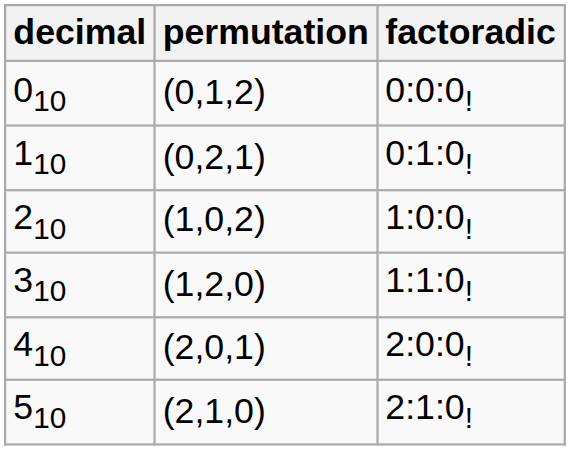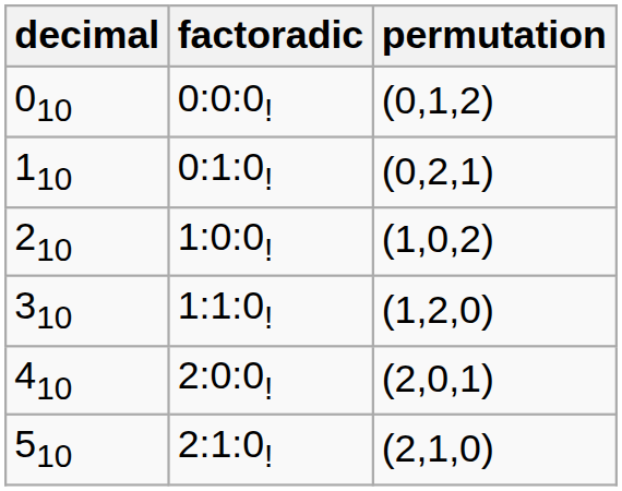columns swapped: factoradic <-> permutation
